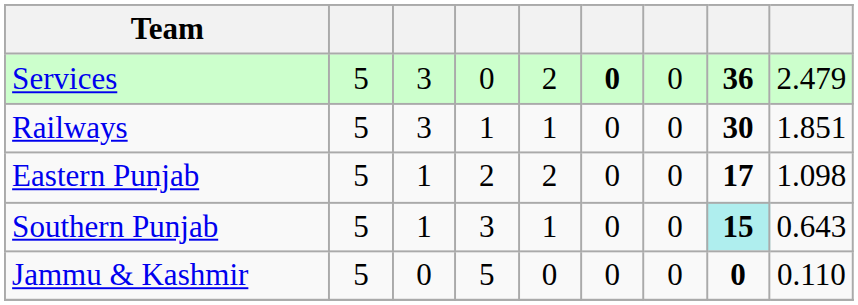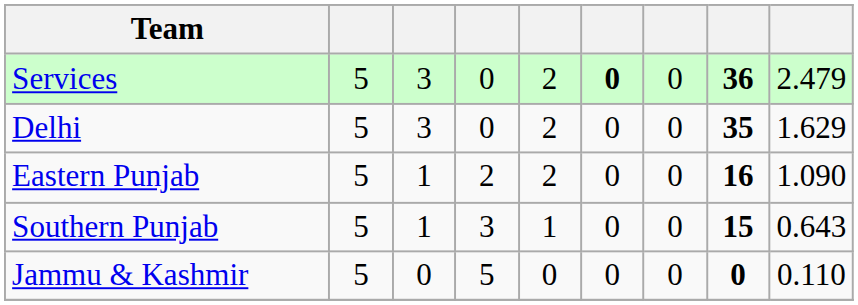+ row: Delhi | 5 | 3 | 0 | 2 | 0 | 0 | 35 | 1.629
- row: Railways | 5 | 3 | 1 | 1 | 0 | 0 | 30 | 1.851
Eastern Punjab | column 8: 17 -> 16
Eastern Punjab | column 9: 1.098 -> 1.090
Southern Punjab | column 8: paleturquoise background -> no background
